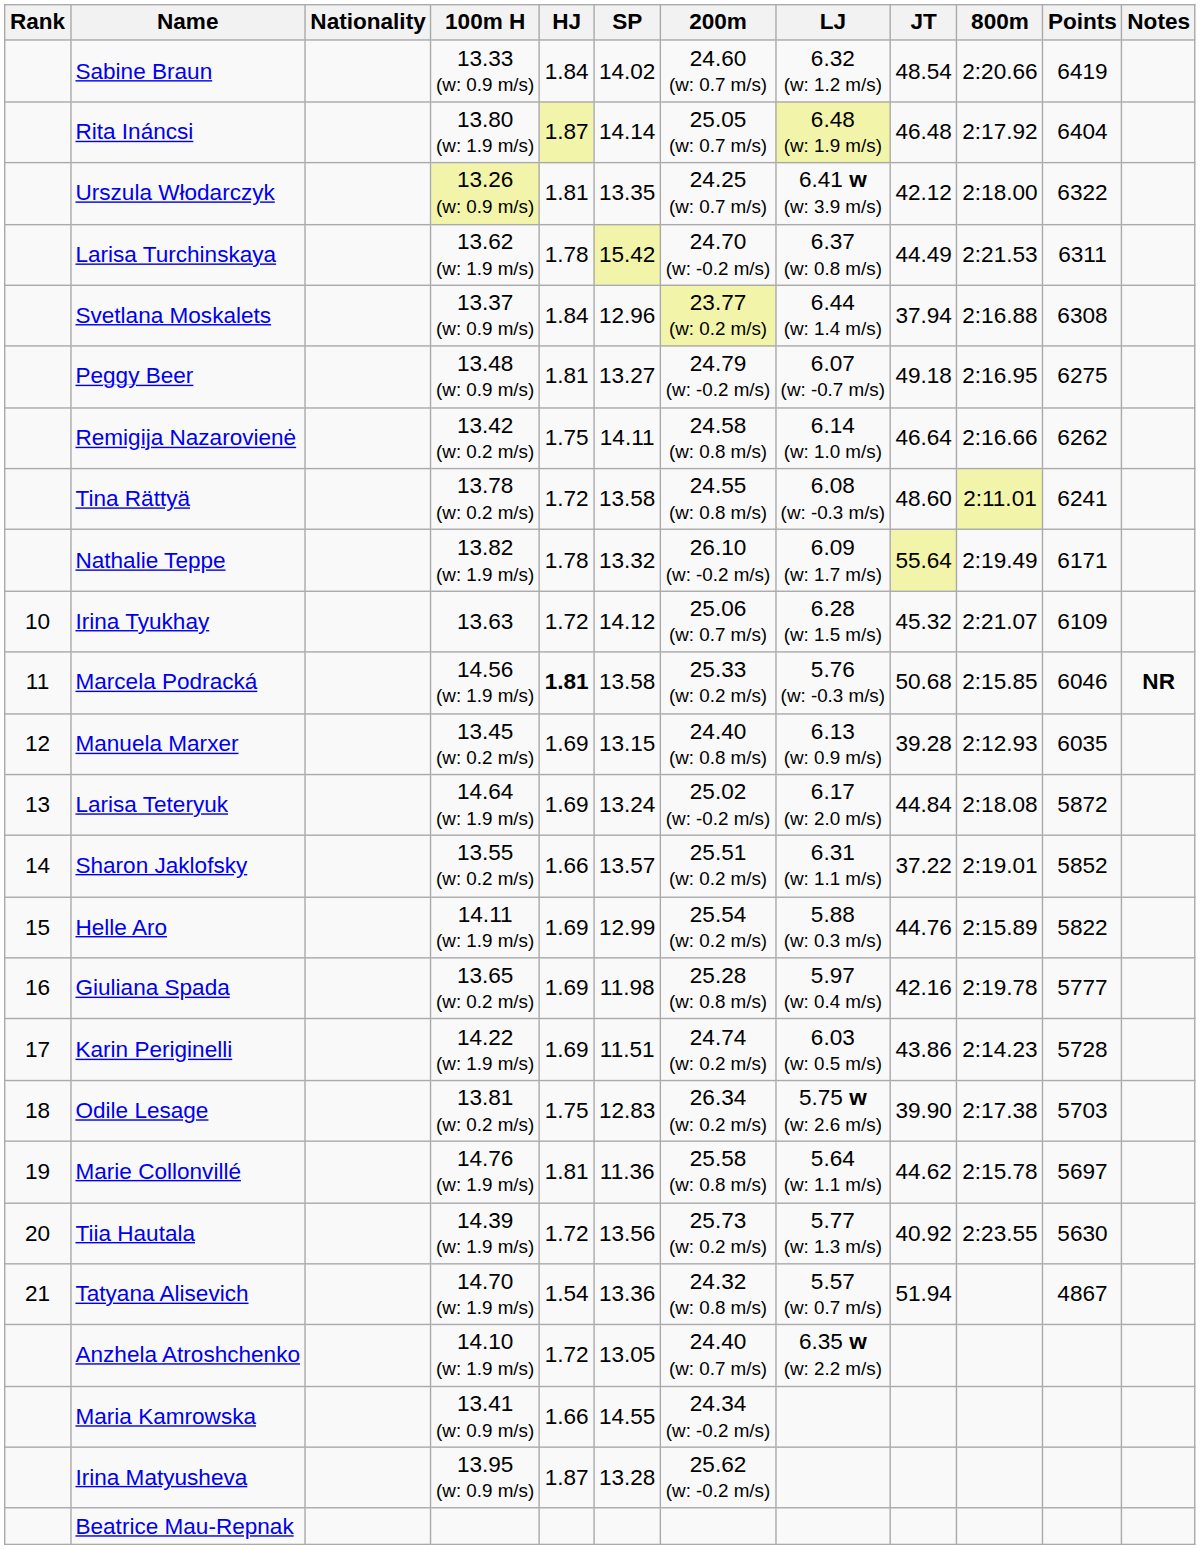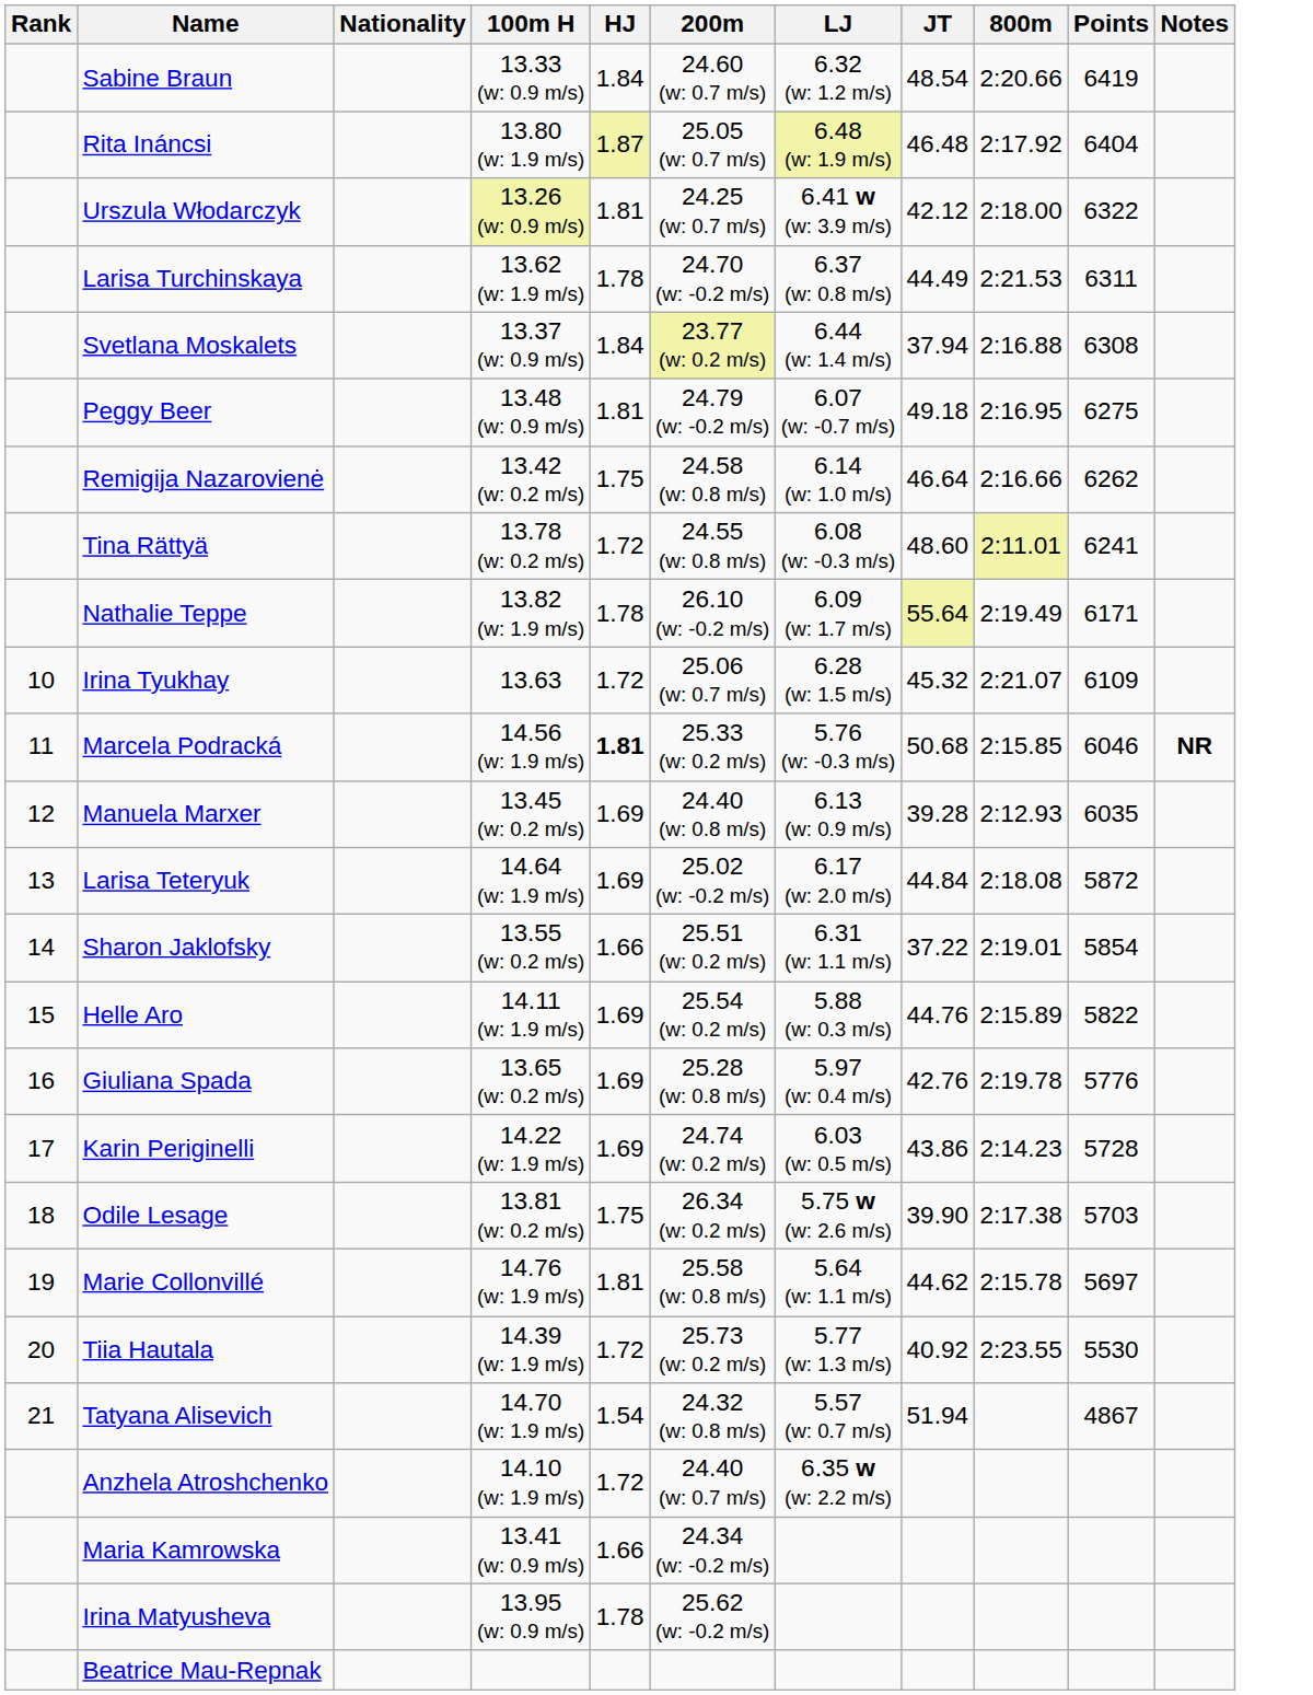- column: SP | 14.02 | 14.14 | 13.35 | 15.42 | 12.96 | 13.27 | 14.11 | 13.58 | 13.32 | 14.12 | 13.58 | 13.15 | 13.24 | 13.57 | 12.99 | 11.98 | 11.51 | 12.83 | 11.36 | 13.56 | 13.36 | 13.05 | 14.55 | 13.28
Sharon Jaklofsky | Points: 5852 -> 5854
Giuliana Spada | JT: 42.16 -> 42.76
Giuliana Spada | Points: 5777 -> 5776
Tiia Hautala | Points: 5630 -> 5530
Irina Matyusheva | HJ: 1.87 -> 1.78
